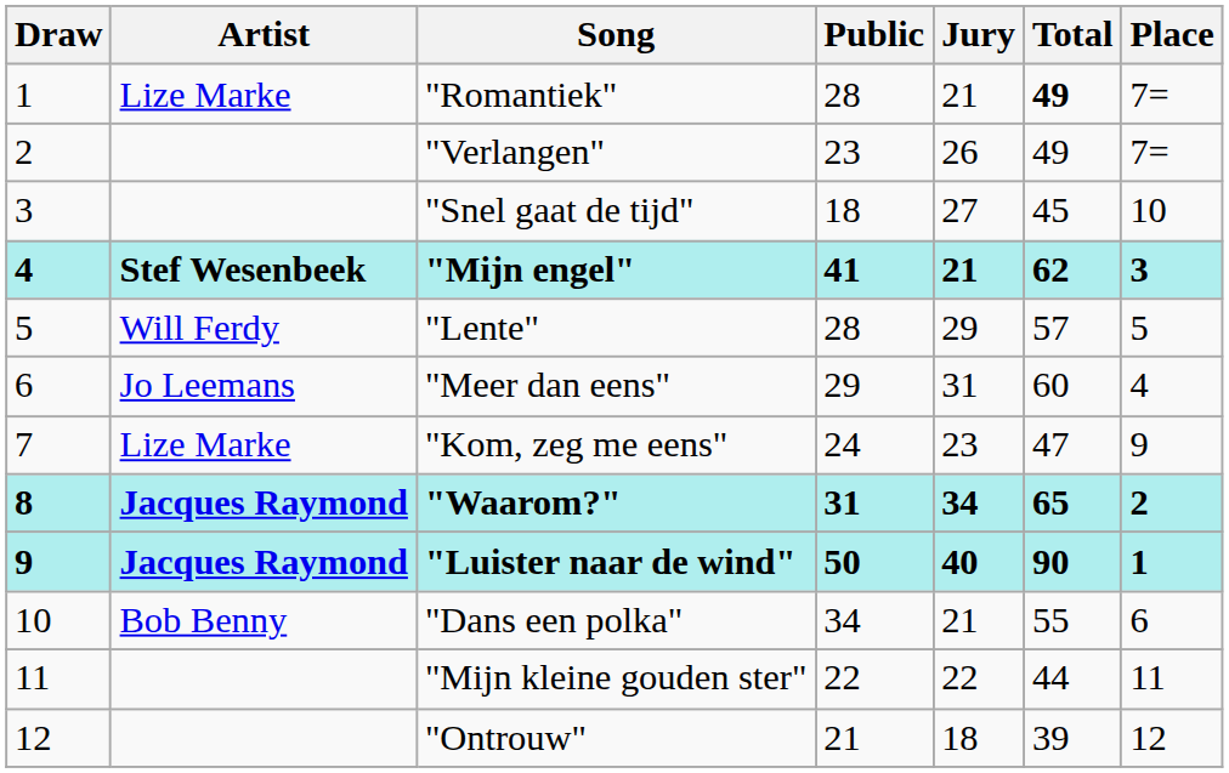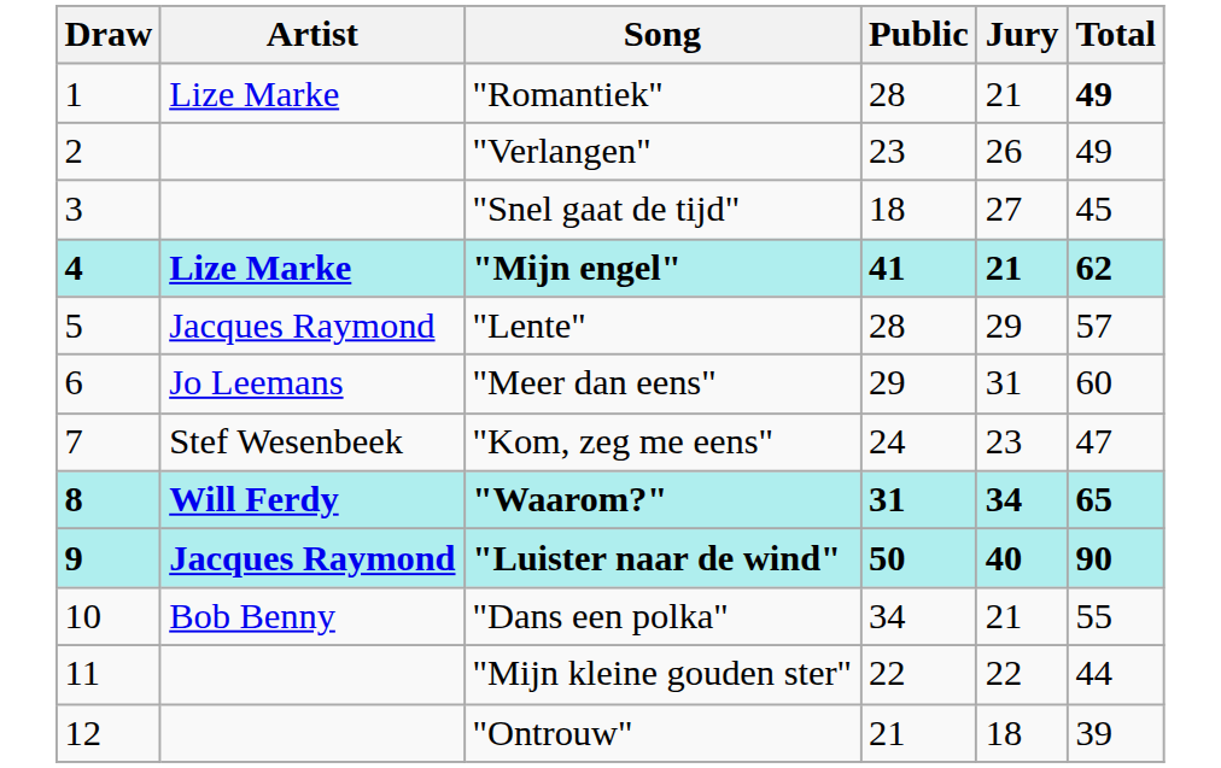- column: Place | 7= | 7= | 10 | 3 | 5 | 4 | 9 | 2 | 1 | 6 | 11 | 12
"Mijn engel" | Artist: Stef Wesenbeek -> Lize Marke
"Lente" | Artist: Will Ferdy -> Jacques Raymond
"Kom, zeg me eens" | Artist: Lize Marke -> Stef Wesenbeek
"Waarom?" | Artist: Jacques Raymond -> Will Ferdy
